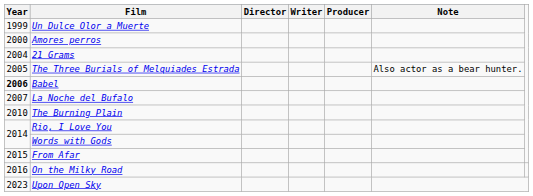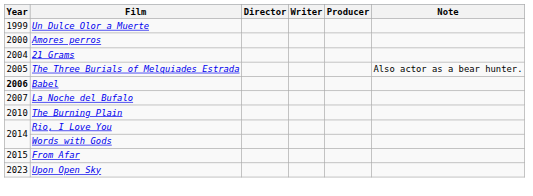- row: 2016 | On the Milky Road
